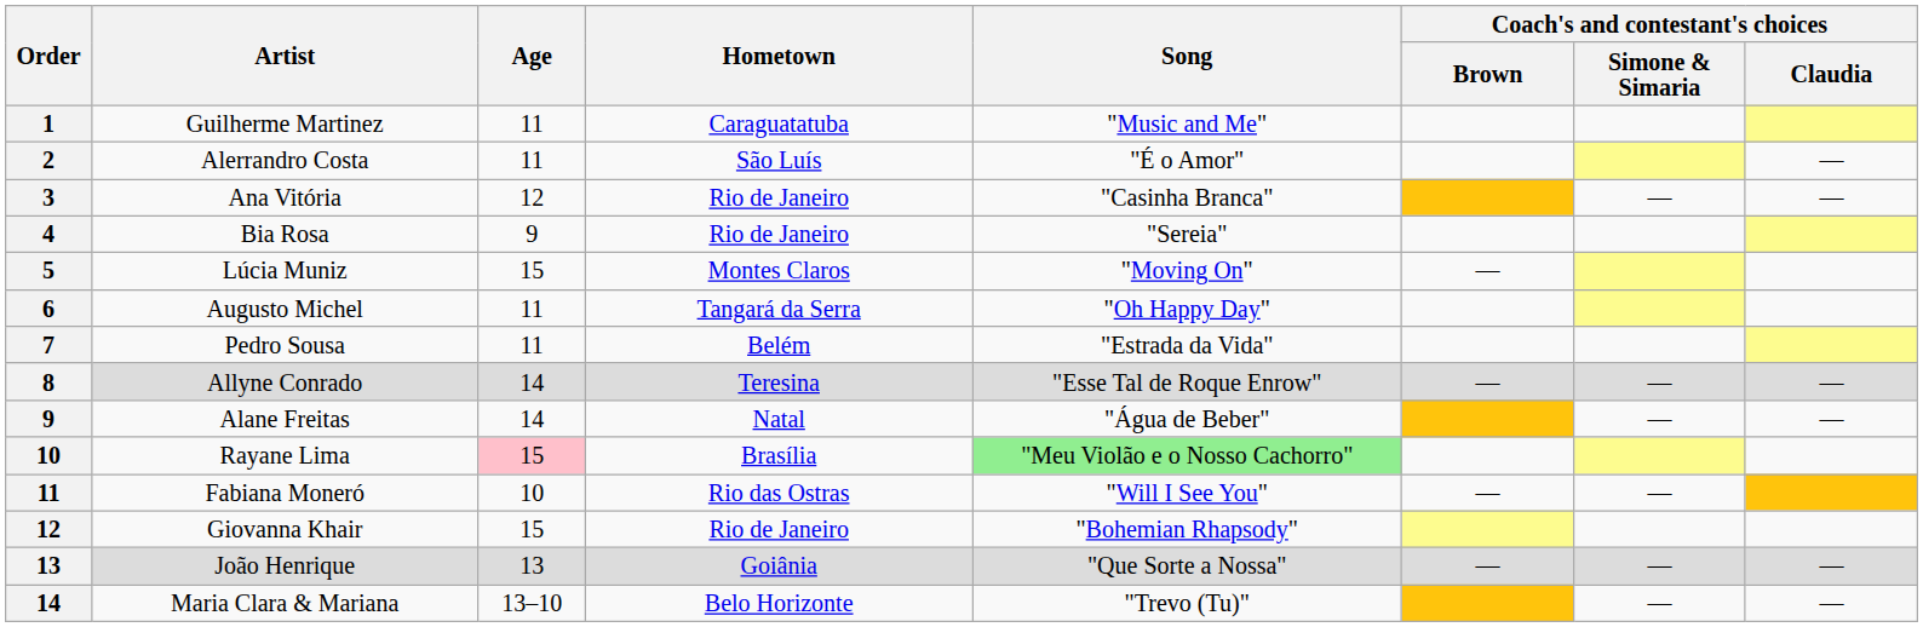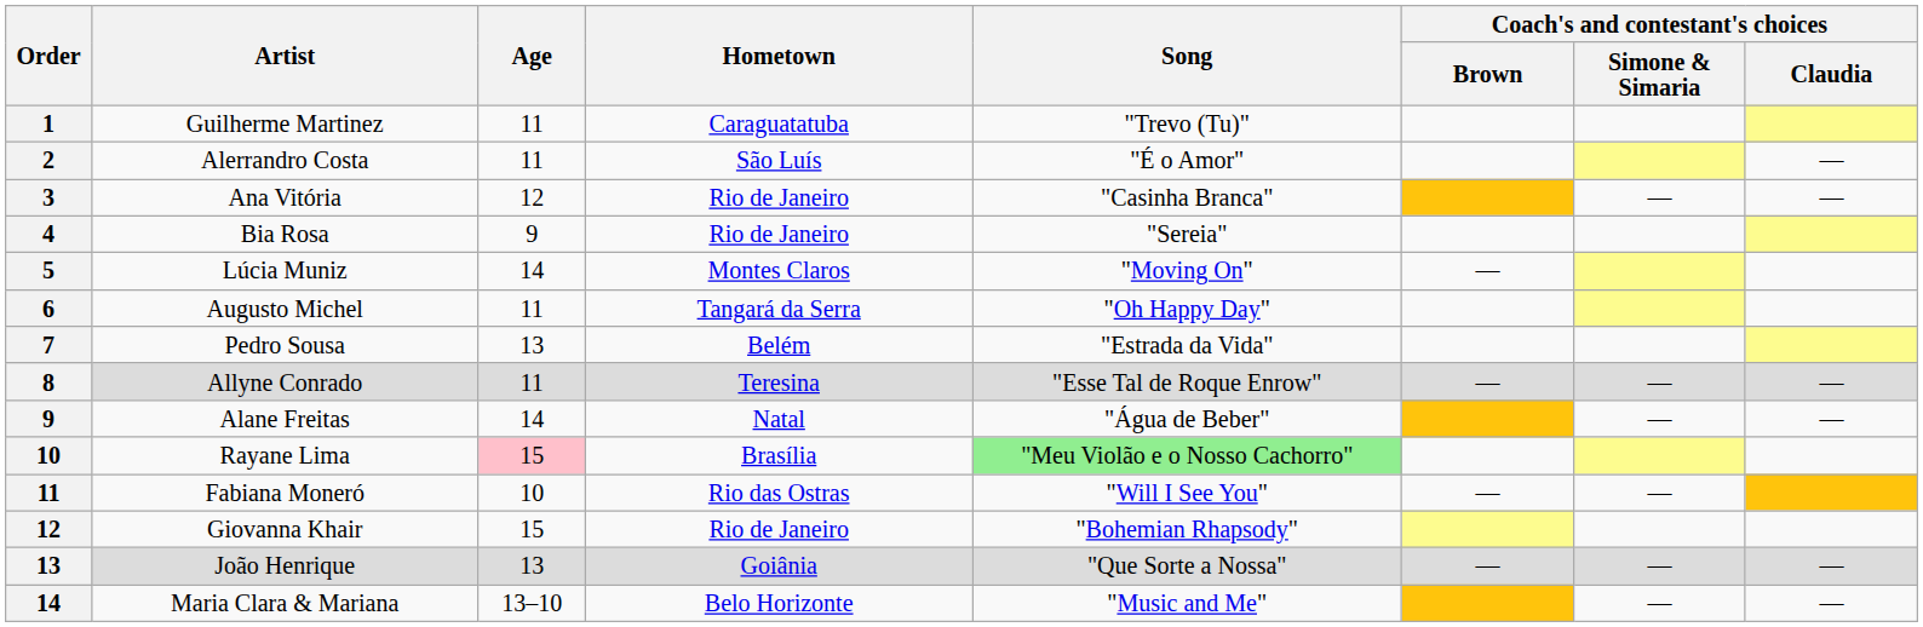Guilherme Martinez | Song: "Music and Me" -> "Trevo (Tu)"
Lúcia Muniz | Age: 15 -> 14
Pedro Sousa | Age: 11 -> 13
Allyne Conrado | Age: 14 -> 11
Maria Clara & Mariana | Song: "Trevo (Tu)" -> "Music and Me"
